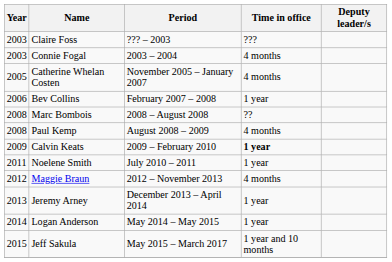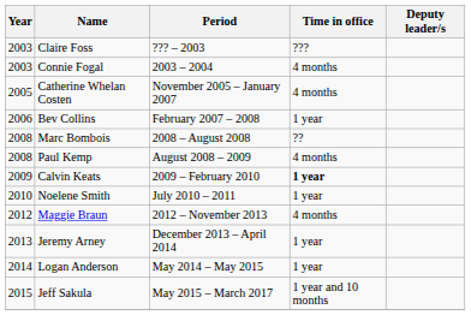Noelene Smith | Year: 2011 -> 2010
